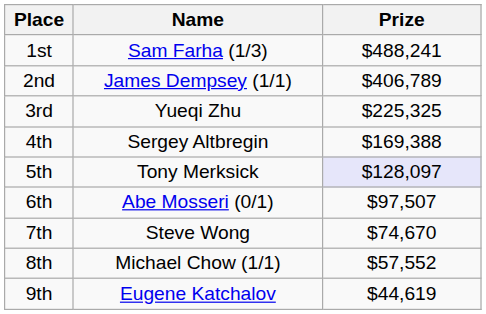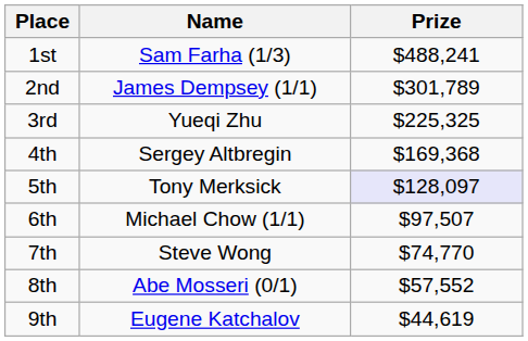2nd | Prize: $406,789 -> $301,789
4th | Prize: $169,388 -> $169,368
6th | Name: Abe Mosseri (0/1) -> Michael Chow (1/1)
7th | Prize: $74,670 -> $74,770
8th | Name: Michael Chow (1/1) -> Abe Mosseri (0/1)
